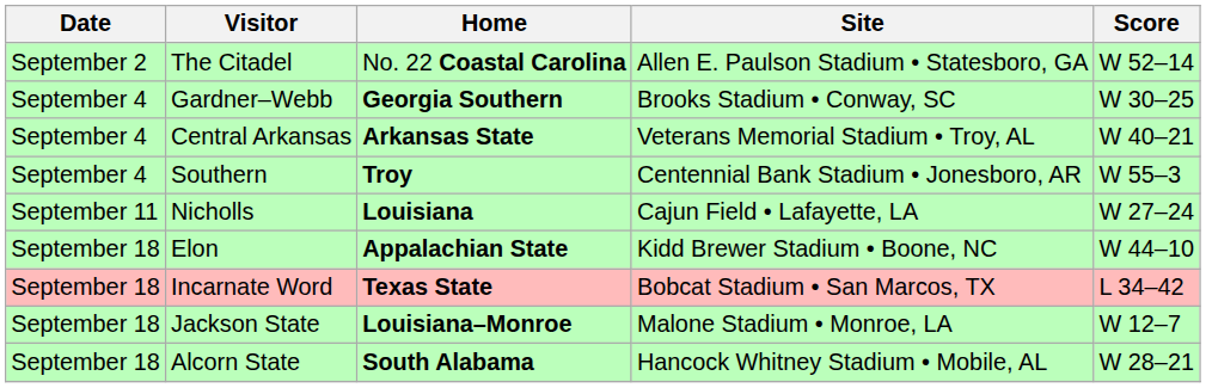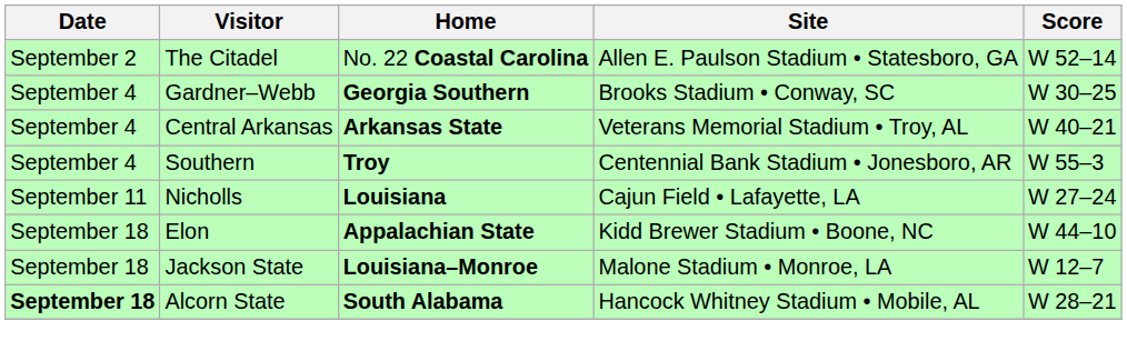- row: September 18 | Incarnate Word | Texas State | Bobcat Stadium • San Marcos, TX | L 34–42
Alcorn State | Date: normal -> bold
